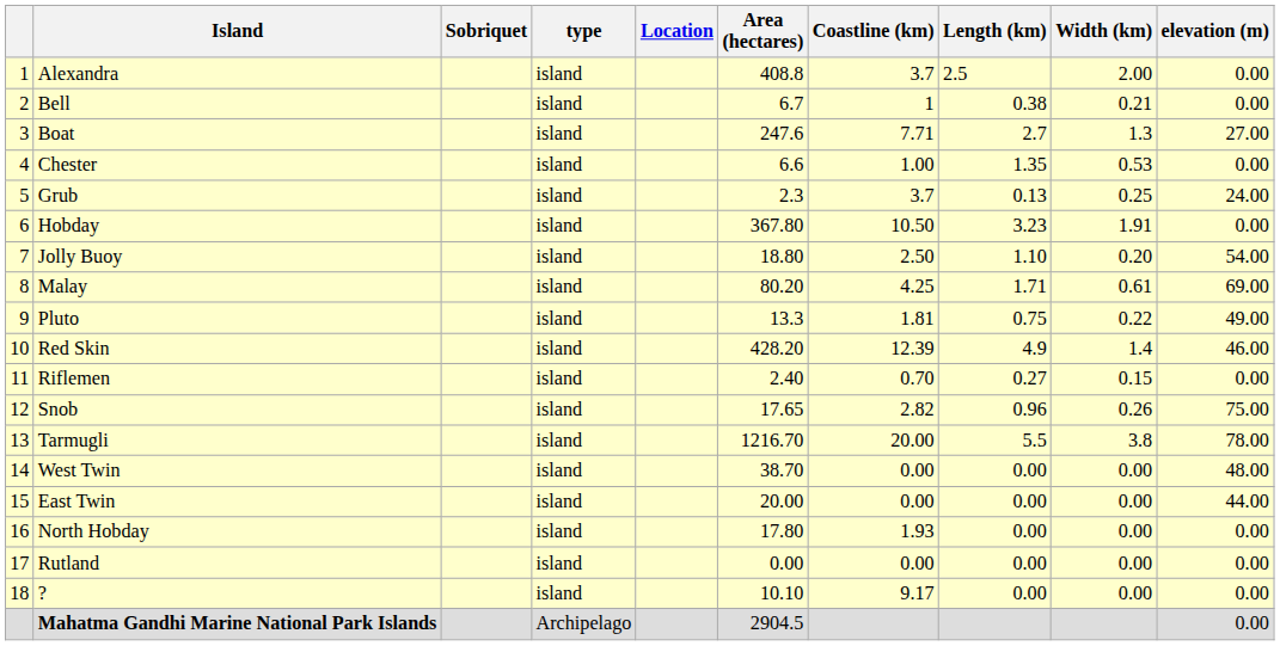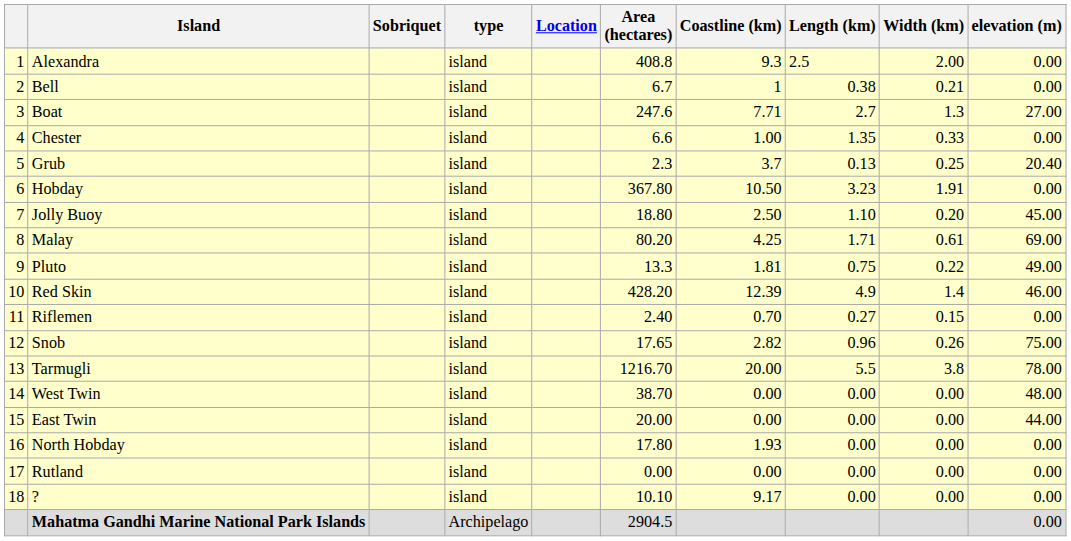Alexandra | Coastline (km): 3.7 -> 9.3
Chester | Width (km): 0.53 -> 0.33
Grub | elevation (m): 24.00 -> 20.40
Jolly Buoy | elevation (m): 54.00 -> 45.00
